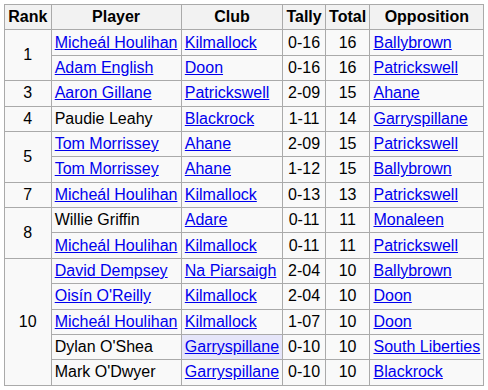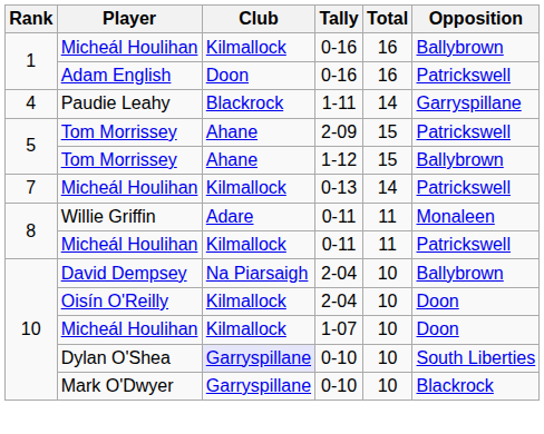- row: 3 | Aaron Gillane | Patrickswell | 2-09 | 15 | Ahane
Micheál Houlihan / 0-13 | Total: 13 -> 14
